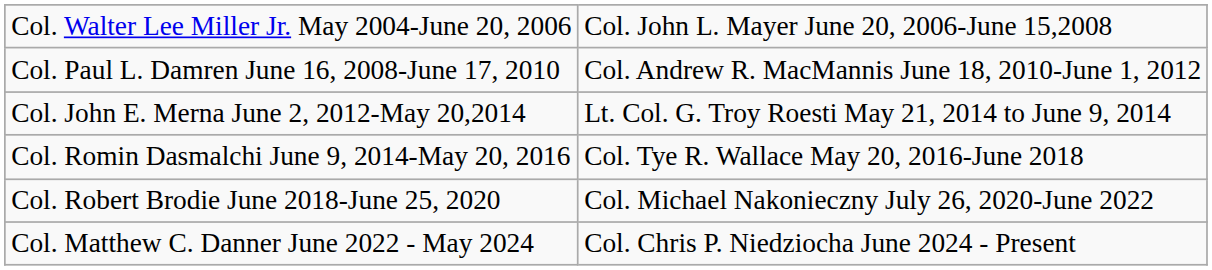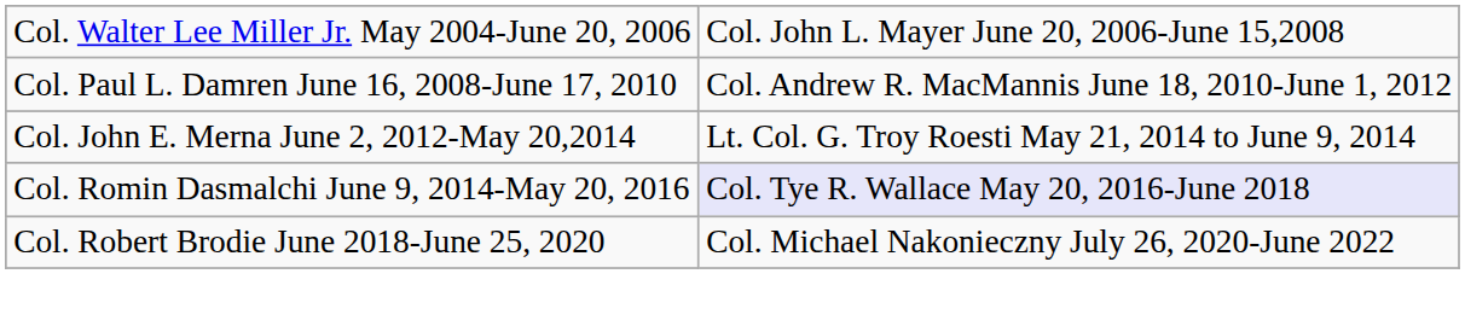Col. Romin Dasmalchi June 9, 2014-May 20, 2016 | column 2: no background -> lavender background
- row: Col. Matthew C. Danner June 2022 - May 2024 | Col. Chris P. Niedziocha June 2024 - Present
